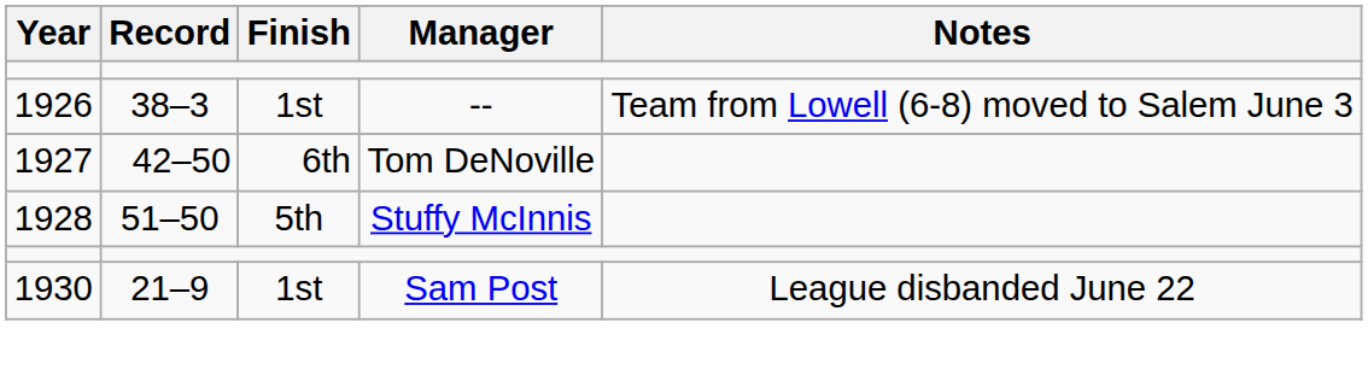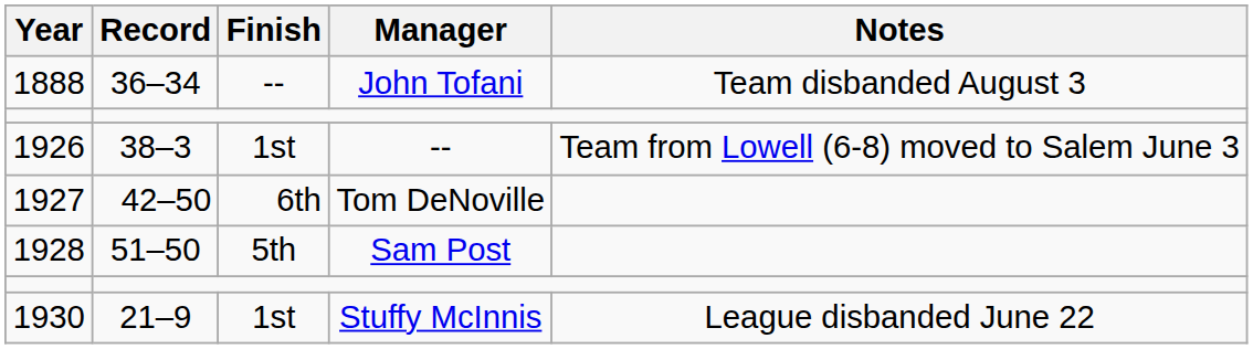+ row: 1888 | 36–34 | -- | John Tofani | Team disbanded August 3
1928 | Manager: Stuffy McInnis -> Sam Post
1930 | Manager: Sam Post -> Stuffy McInnis
